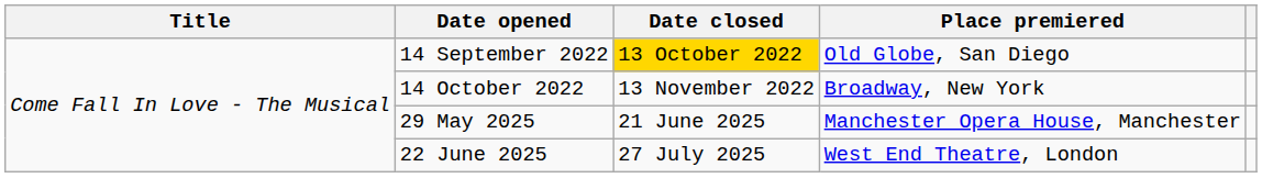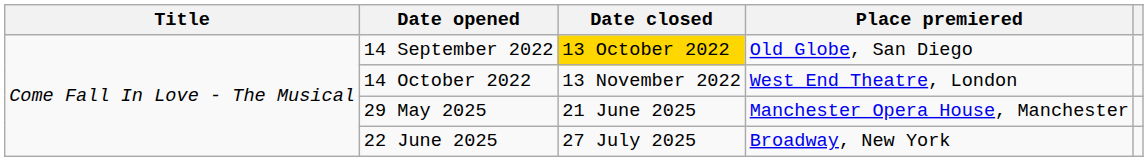14 October 2022 | Place premiered: Broadway, New York -> West End Theatre, London
22 June 2025 | Place premiered: West End Theatre, London -> Broadway, New York
